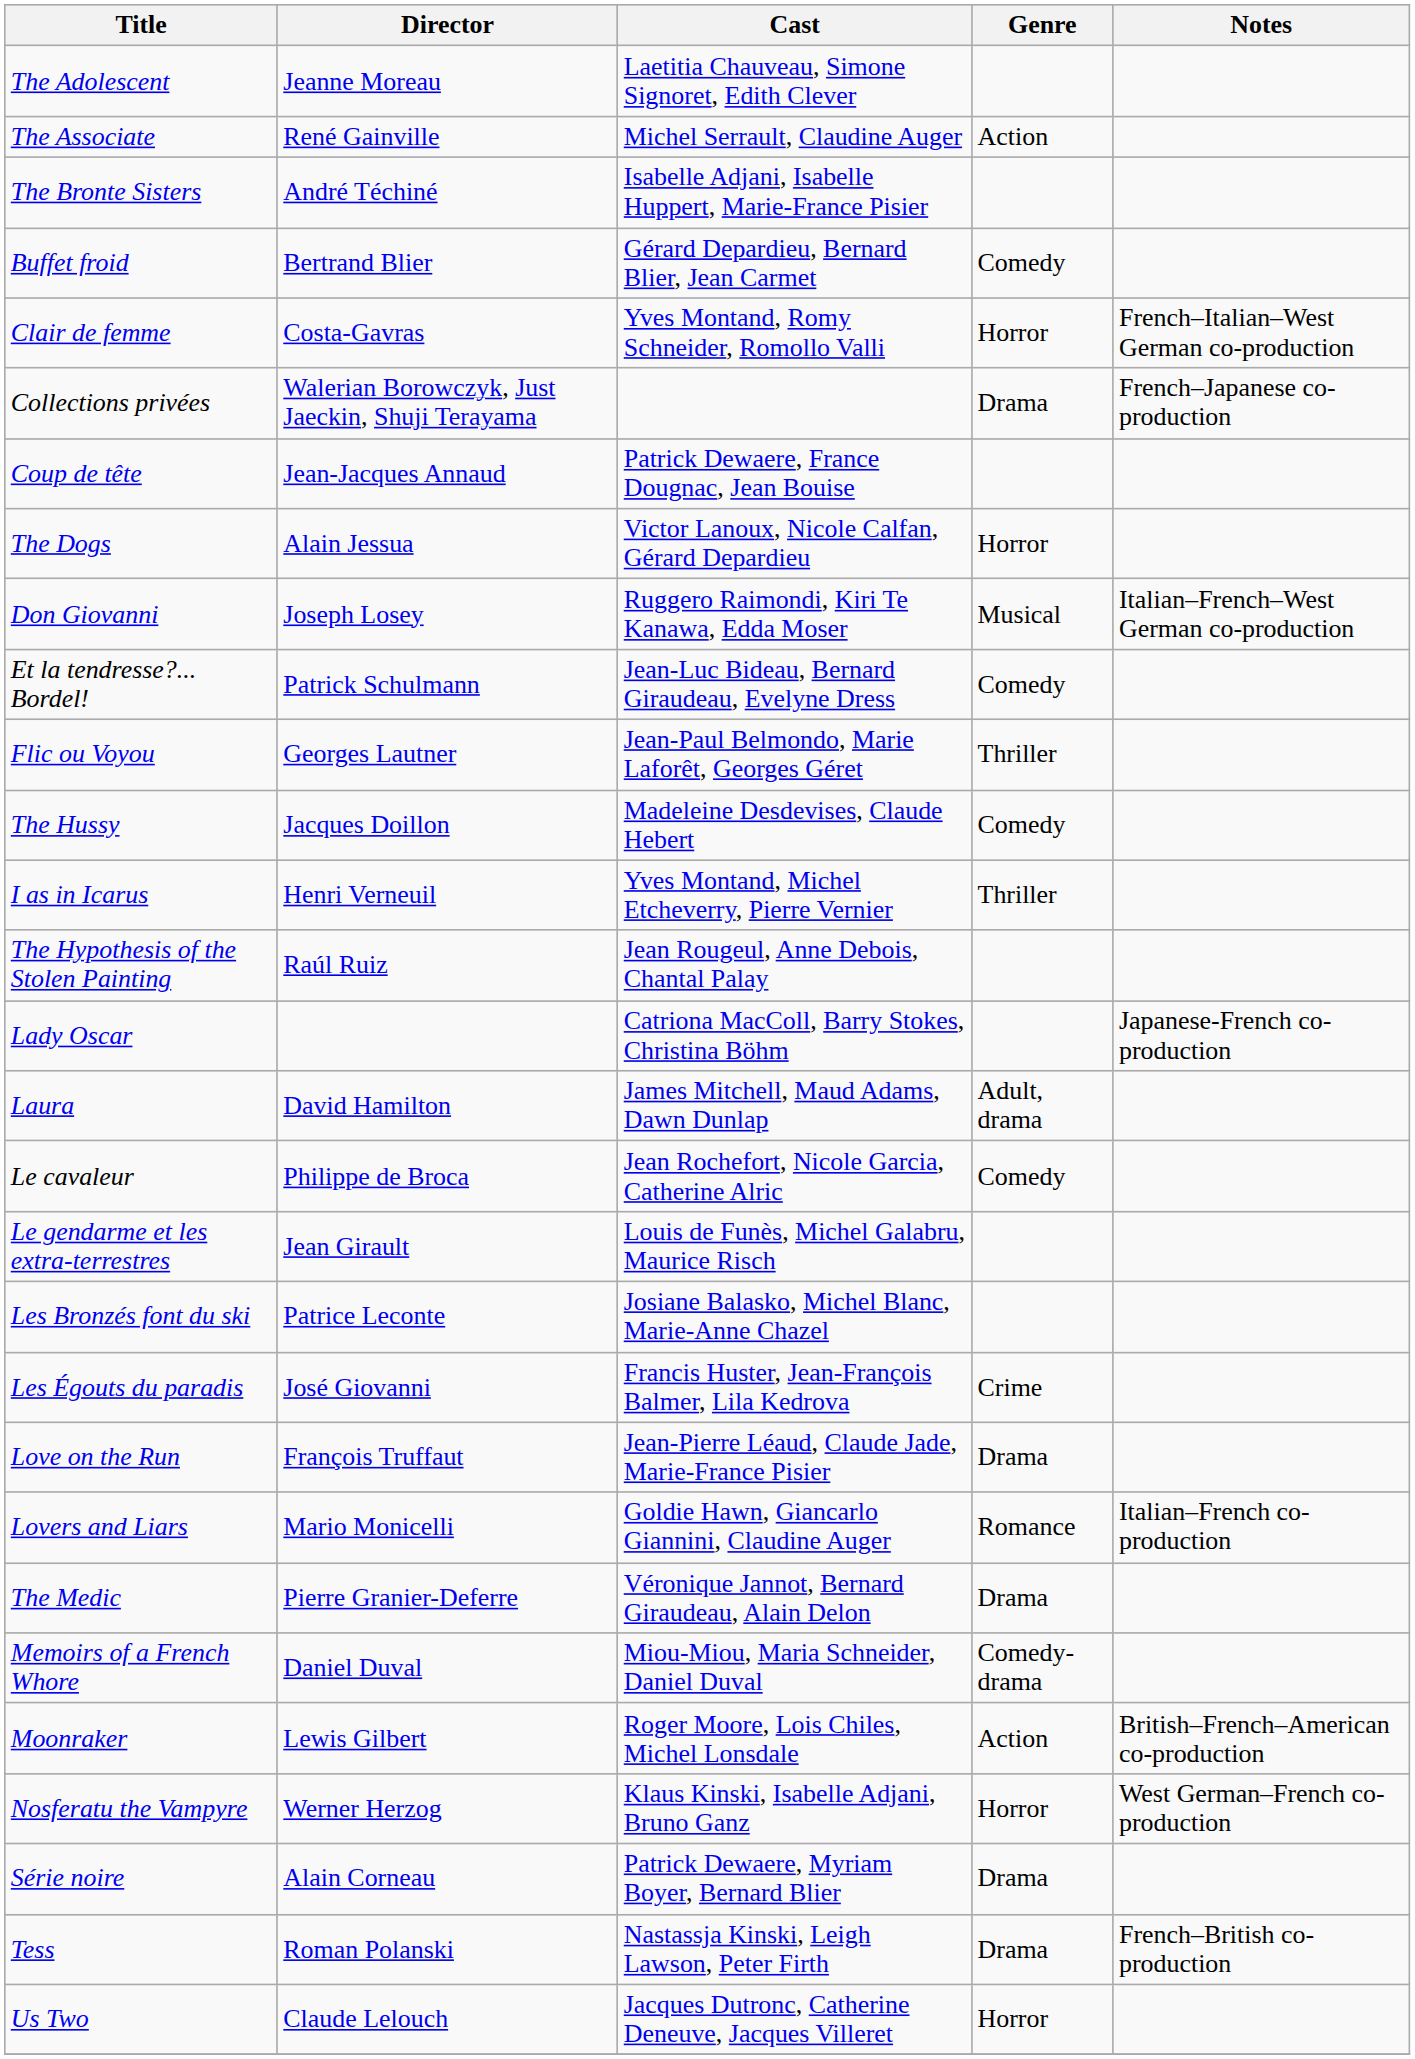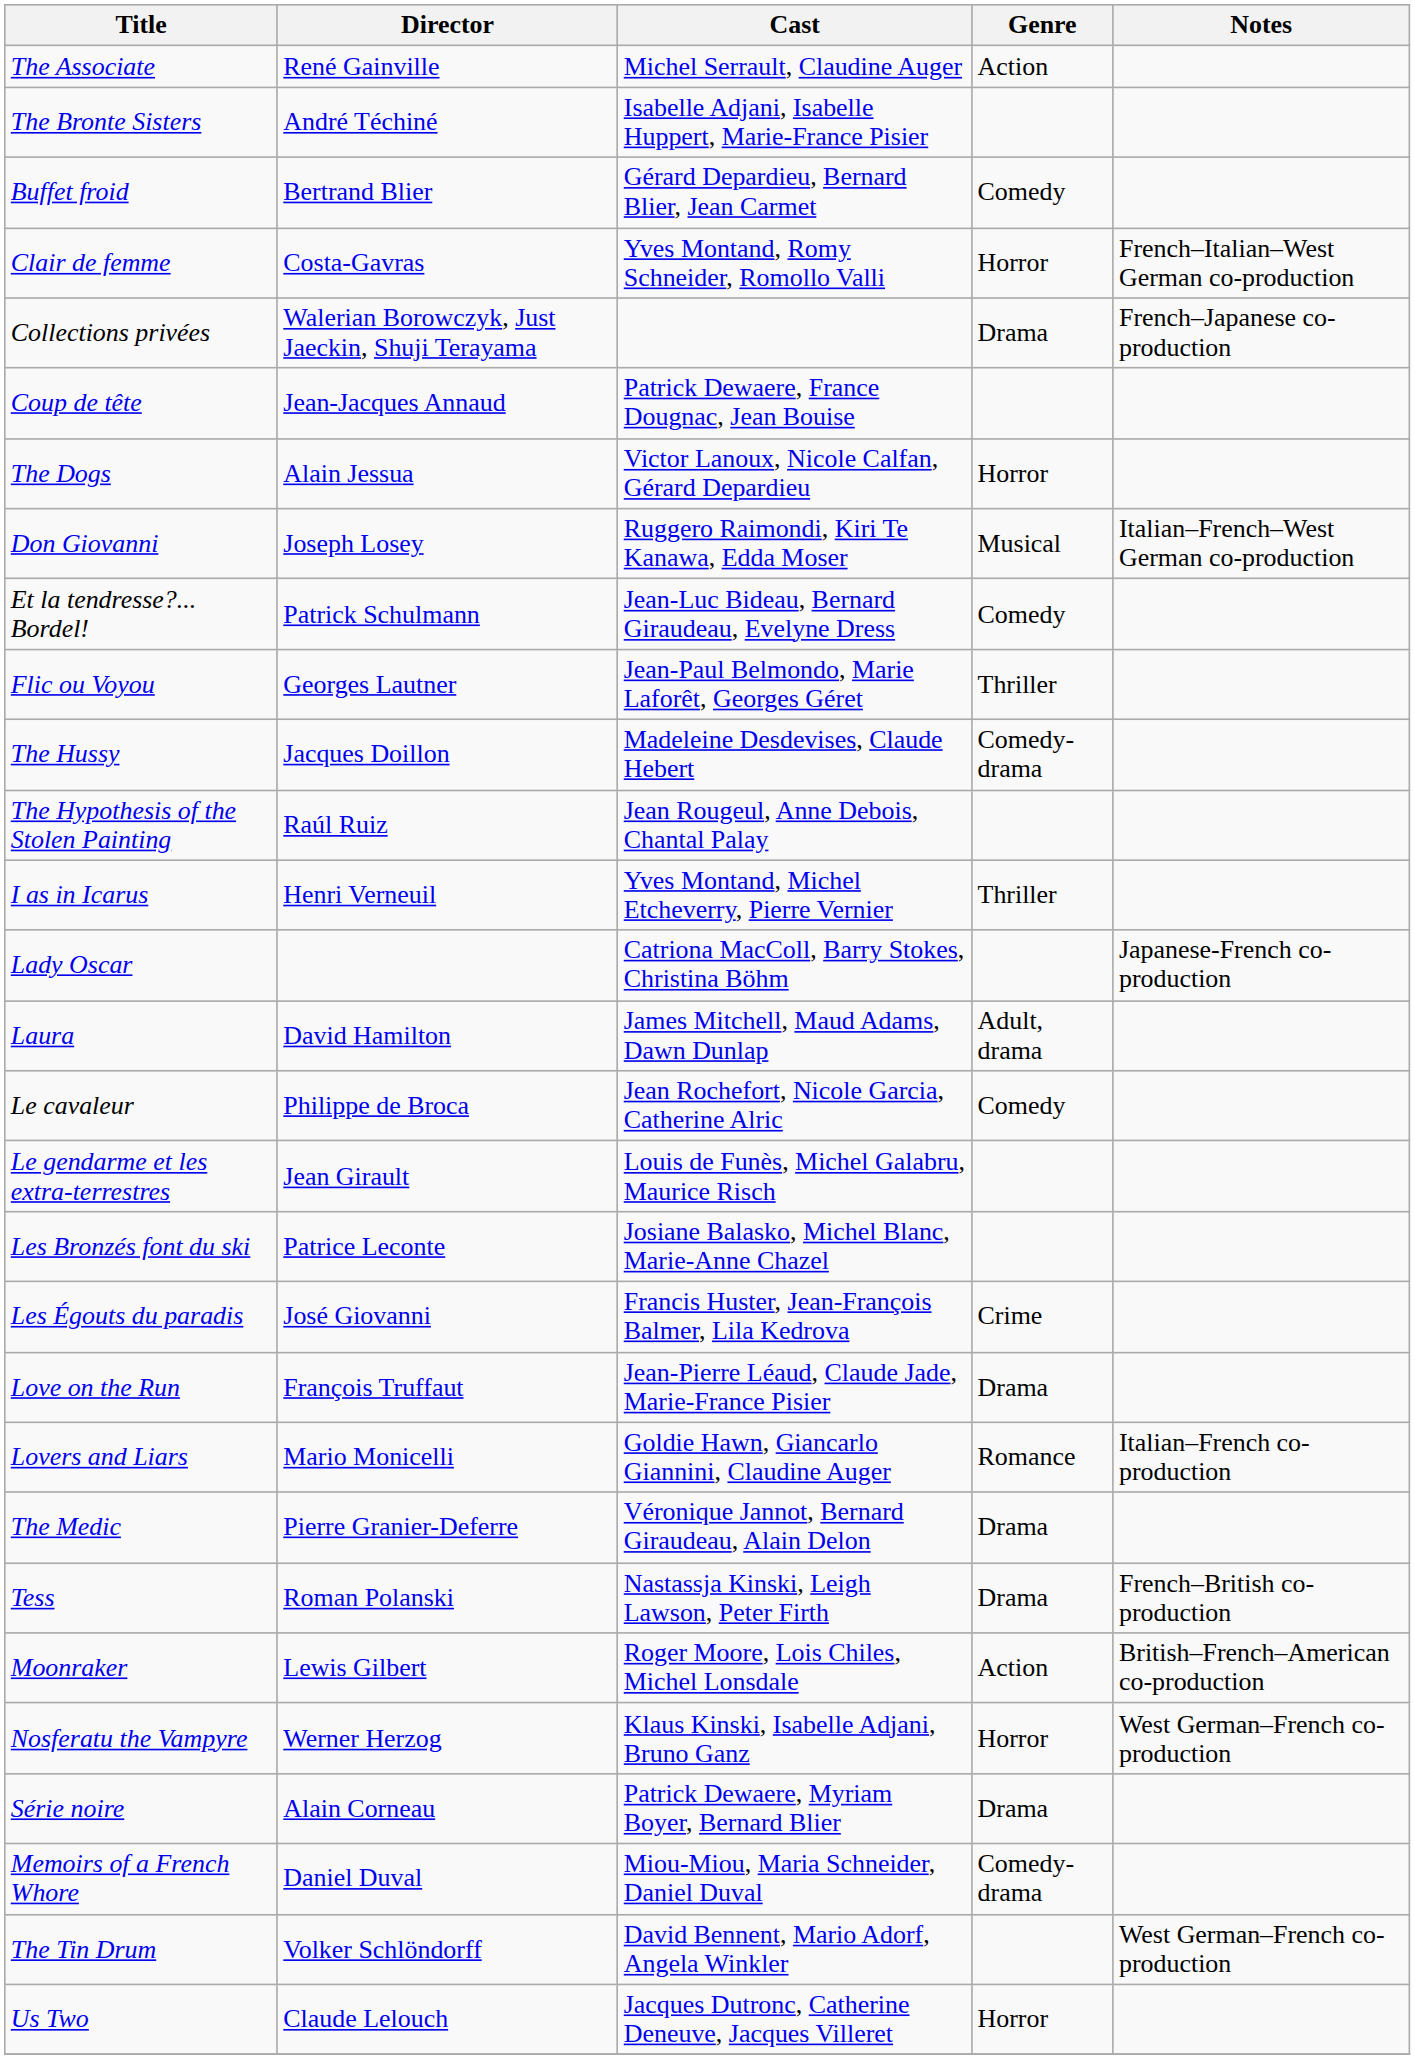- row: The Adolescent | Jeanne Moreau | Laetitia Chauveau, Simone Signoret, Edith Clever
The Hussy | Genre: Comedy -> Comedy-drama
rows swapped: The Hypothesis of the Stolen Painting <-> I as in Icarus
rows swapped: Memoirs of a French Whore <-> Tess
+ row: The Tin Drum | Volker Schlöndorff | David Bennent, Mario Adorf, Angela Winkler | West German–French co-production
